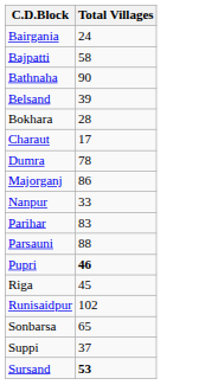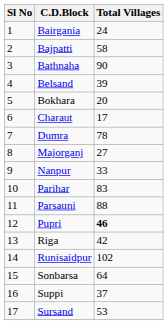+ column: Sl No | 1 | 2 | 3 | 4 | 5 | 6 | 7 | 8 | 9 | 10 | 11 | 12 | 13 | 14 | 15 | 16 | 17
Bokhara | Total Villages: 28 -> 20
Majorganj | Total Villages: 86 -> 27
Riga | Total Villages: 45 -> 42
Sonbarsa | Total Villages: 65 -> 64
Sursand | Total Villages: bold -> normal
